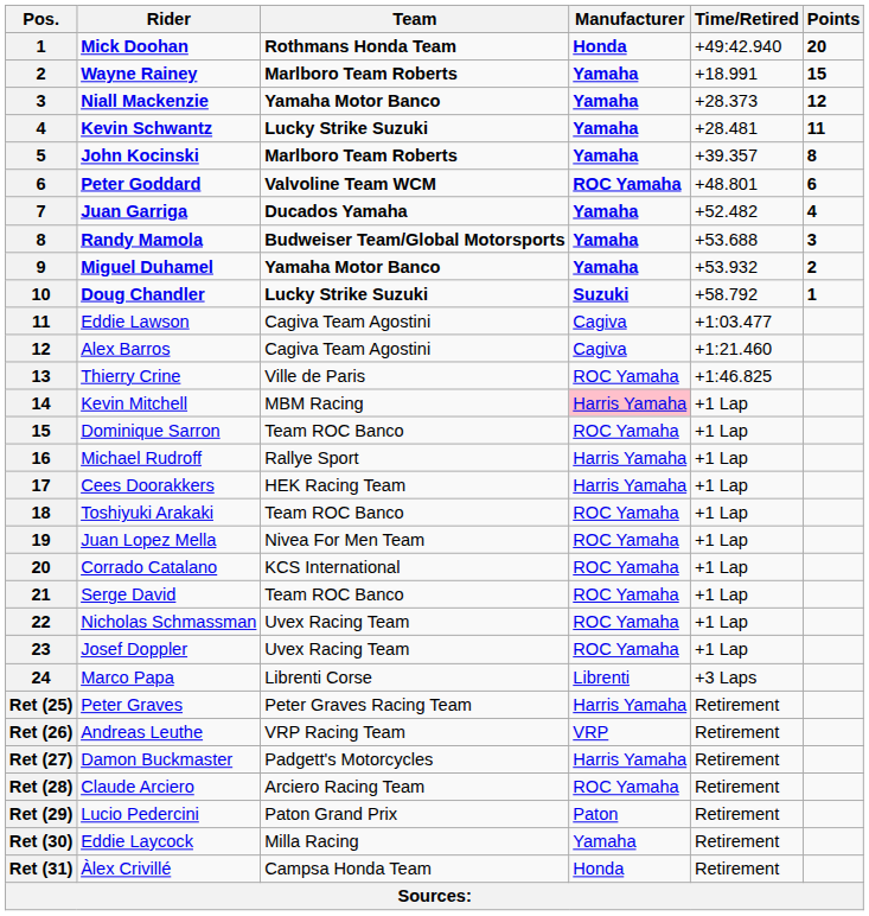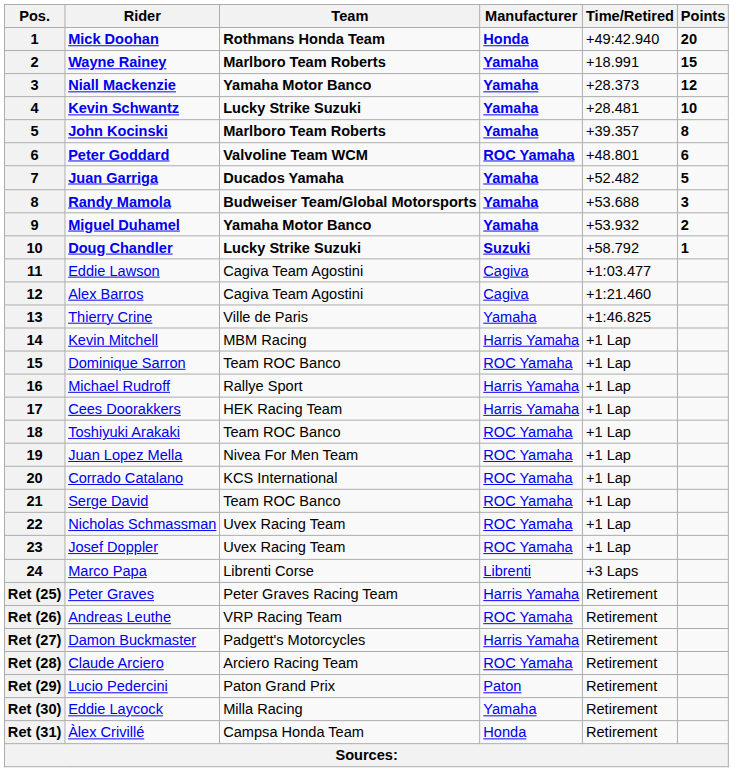Kevin Schwantz | Points: 11 -> 10
Juan Garriga | Points: 4 -> 5
Thierry Crine | Manufacturer: ROC Yamaha -> Yamaha
Kevin Mitchell | Manufacturer: pink background -> no background
Andreas Leuthe | Manufacturer: VRP -> ROC Yamaha
